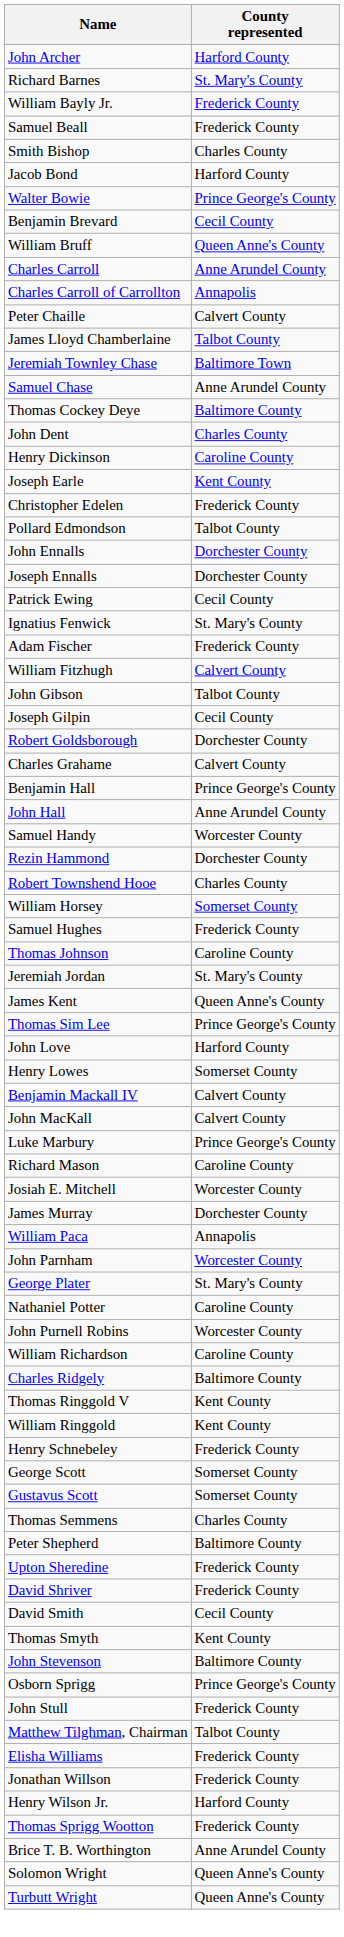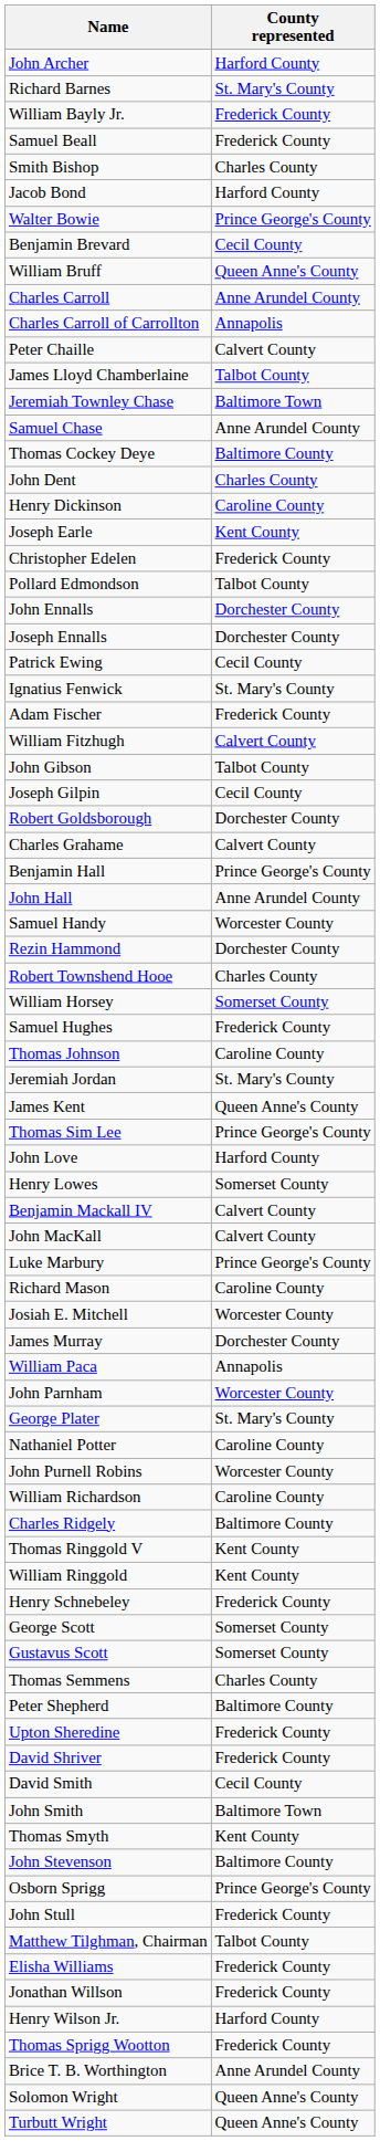+ row: John Smith | Baltimore Town
